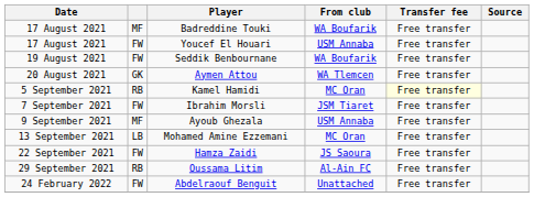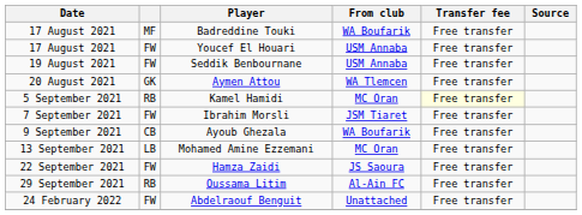Seddik Benbournane | From club: WA Boufarik -> USM Annaba
Ayoub Ghezala | column 2: MF -> CB
Ayoub Ghezala | From club: USM Annaba -> WA Boufarik
